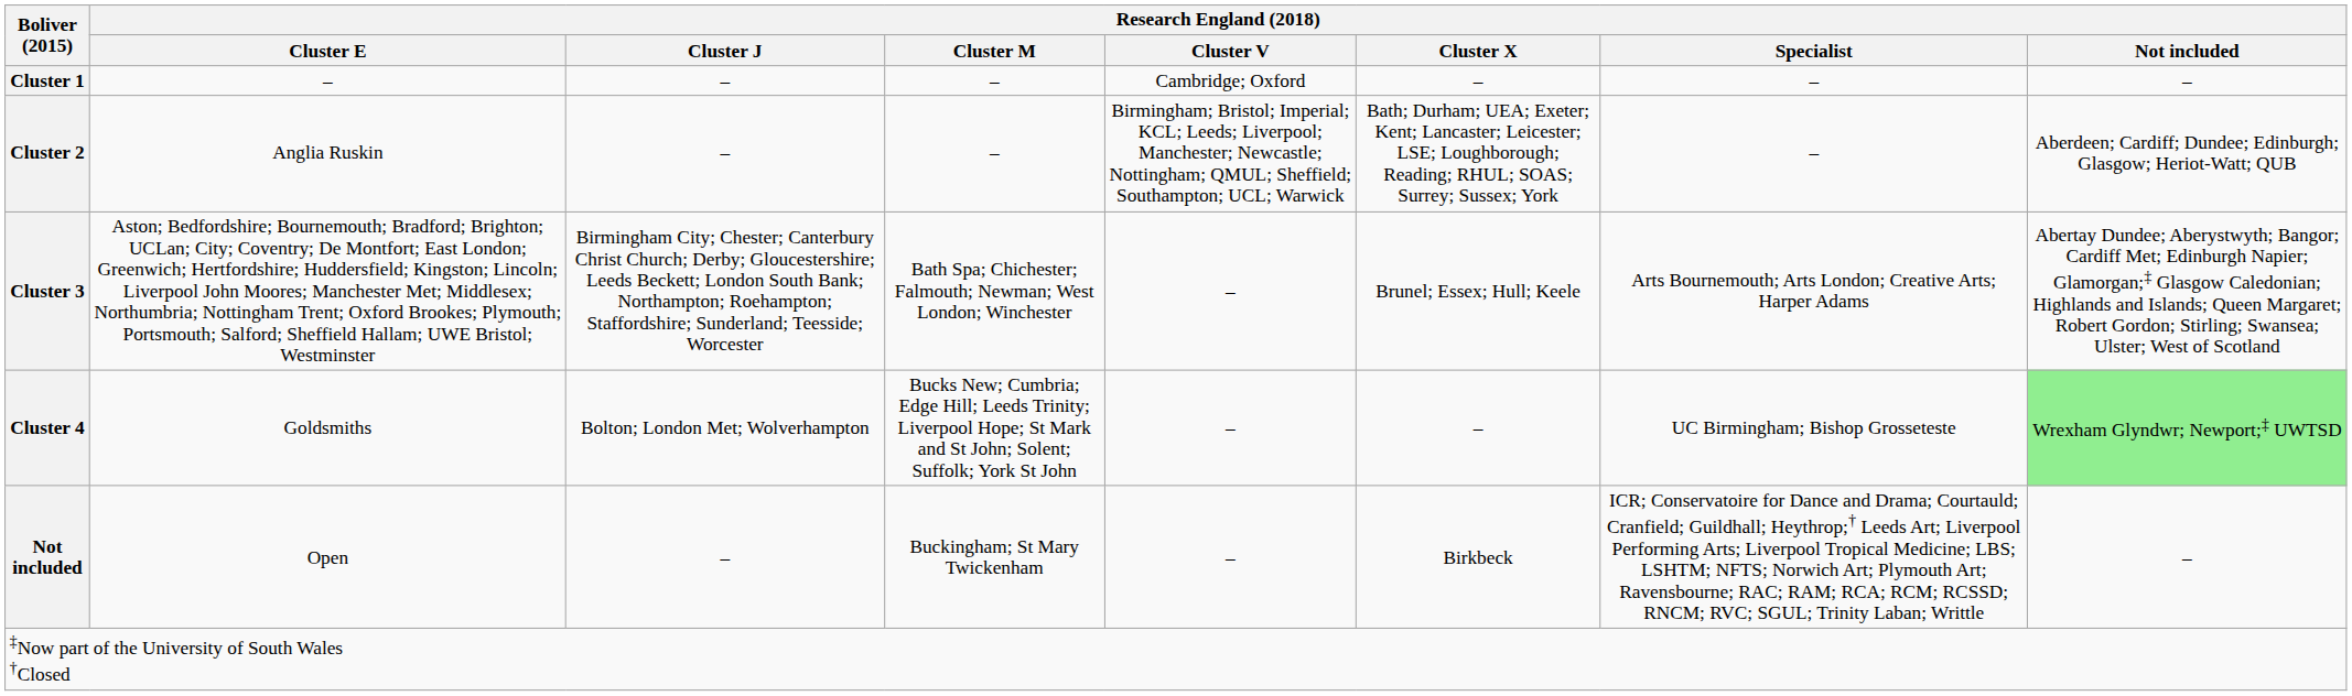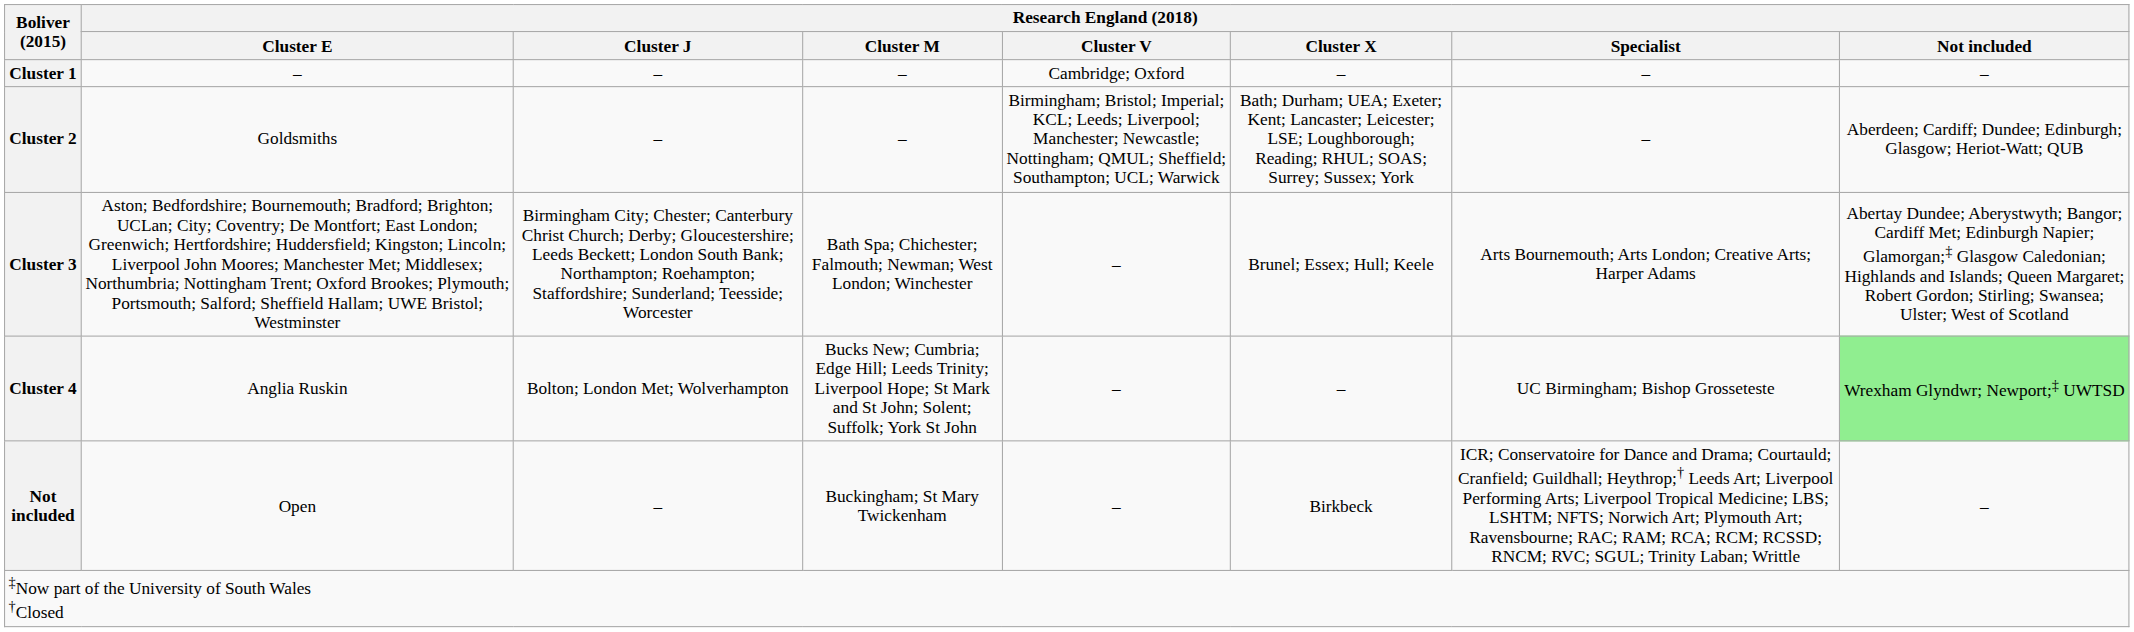Cluster 2 | Research England (2018) / Cluster E: Anglia Ruskin -> Goldsmiths
Cluster 4 | Research England (2018) / Cluster E: Goldsmiths -> Anglia Ruskin
